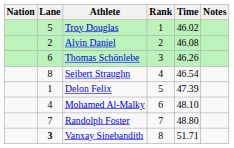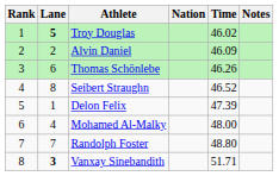columns swapped: Rank <-> Nation
Troy Douglas | Lane: normal -> bold
Alvin Daniel | Time: 46.08 -> 46.09
Seibert Straughn | Time: 46.54 -> 46.52
Mohamed Al-Malky | Time: 48.10 -> 48.00
